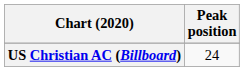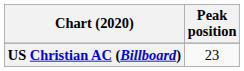US Christian AC (Billboard) | Peak position: 24 -> 23
